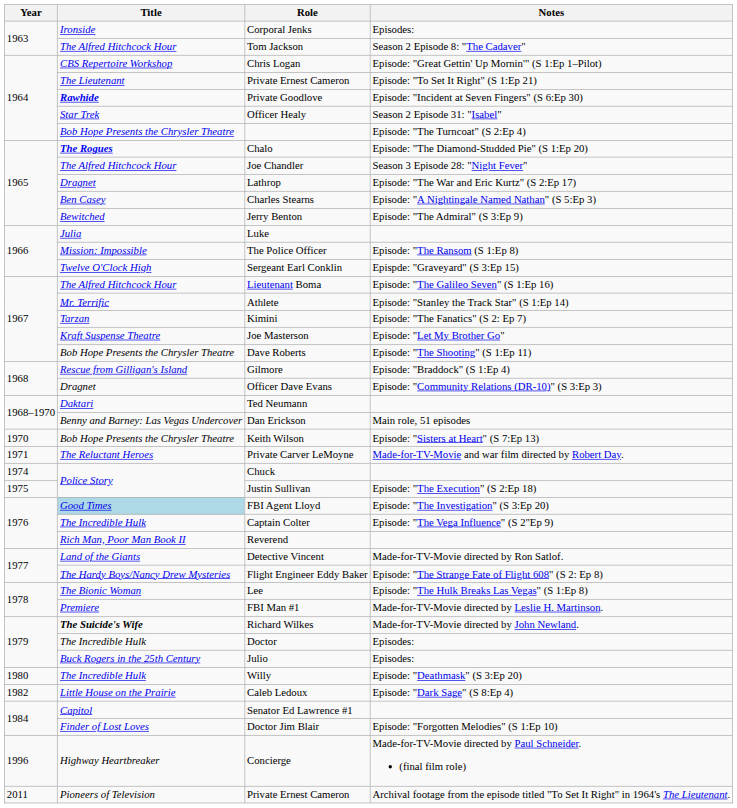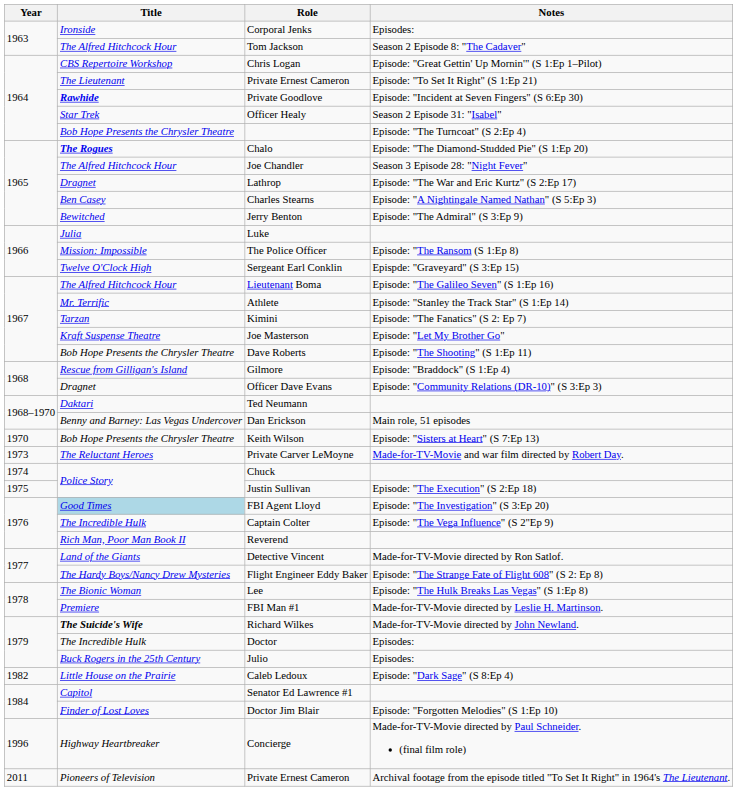Private Carver LeMoyne | Year: 1971 -> 1973
- row: 1980 | The Incredible Hulk | Willy | Episode: "Deathmask" (S 3:Ep 20)
